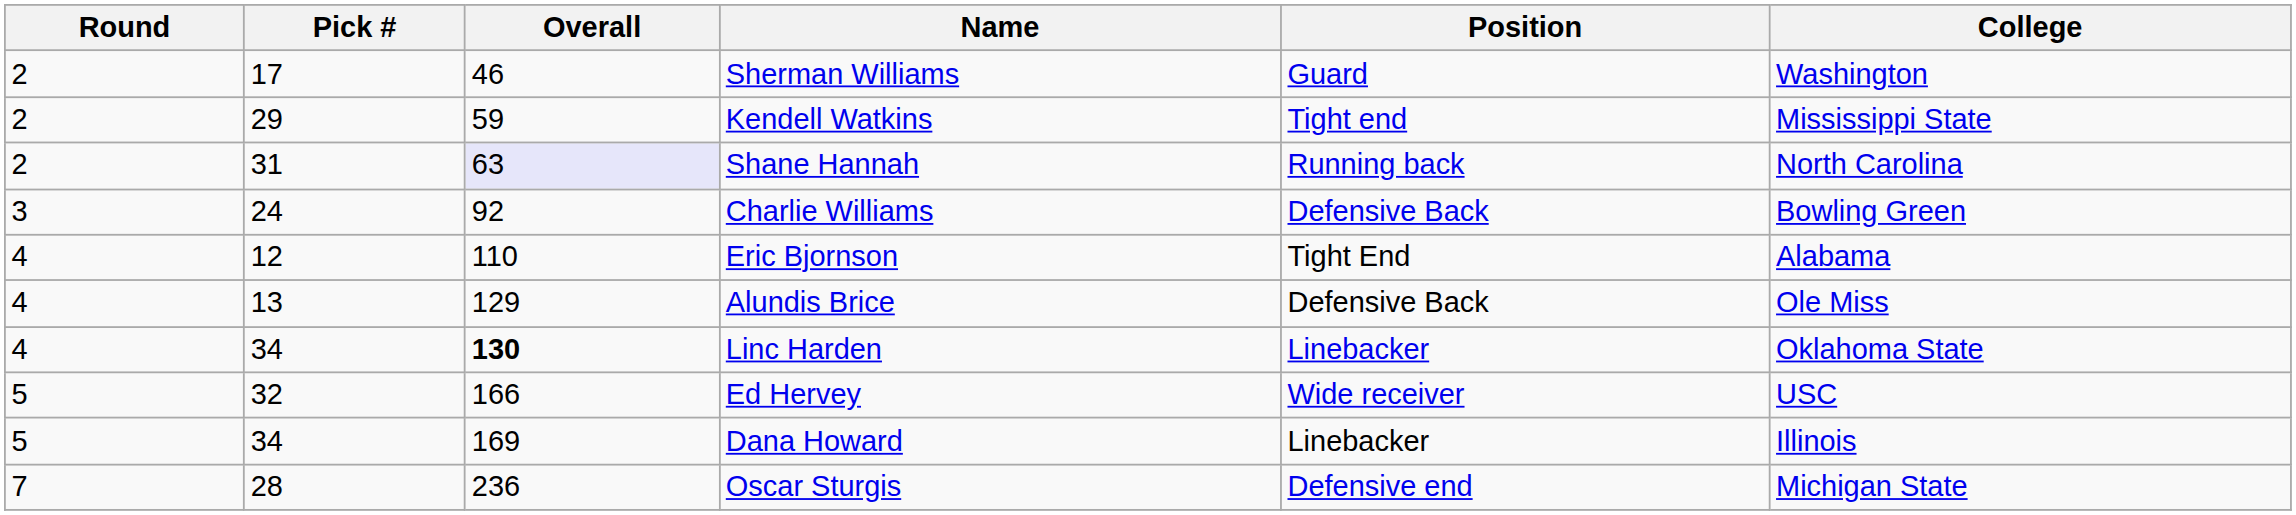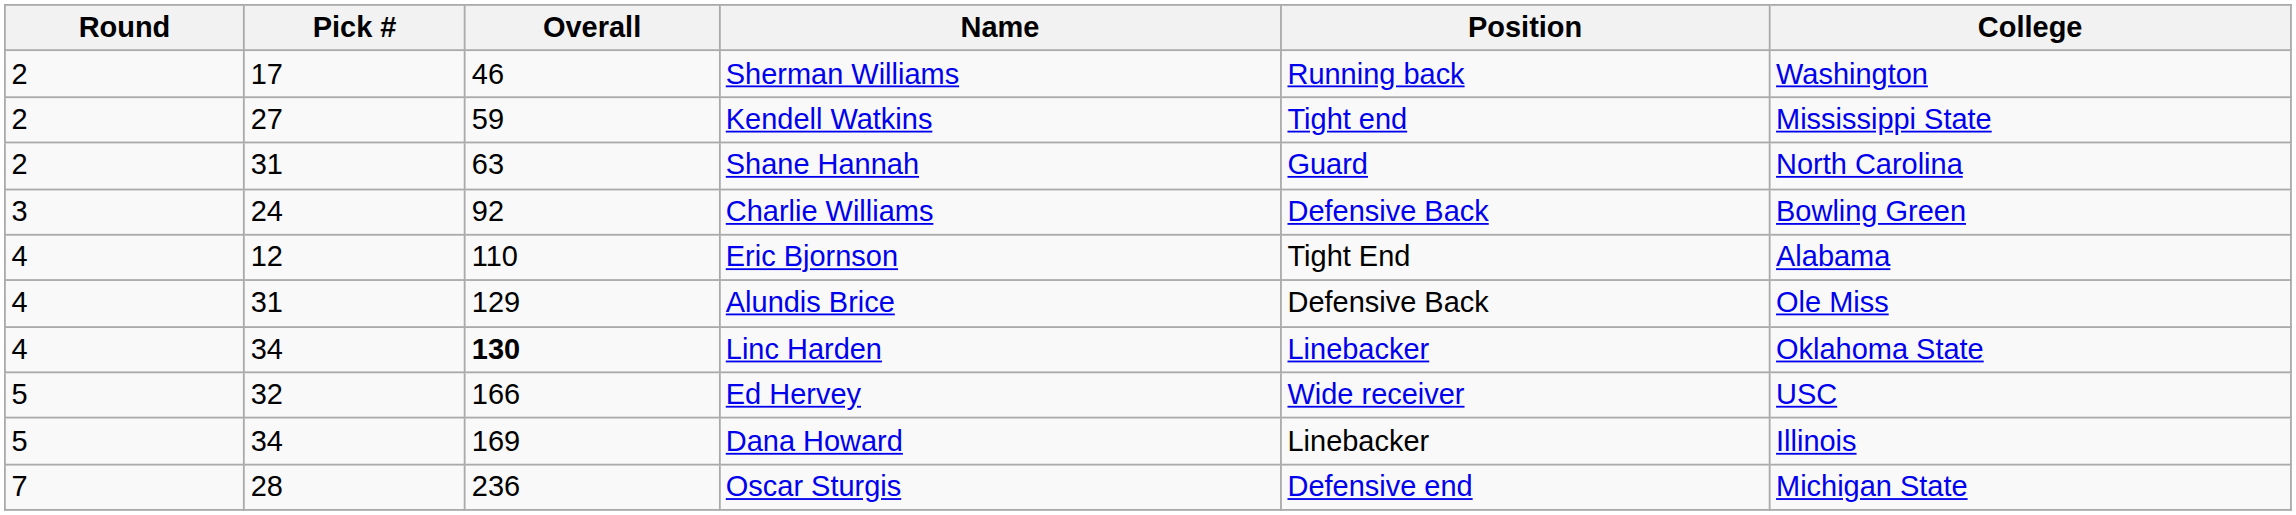Sherman Williams | Position: Guard -> Running back
Kendell Watkins | Pick #: 29 -> 27
Shane Hannah | Overall: lavender background -> no background
Shane Hannah | Position: Running back -> Guard
Alundis Brice | Pick #: 13 -> 31
